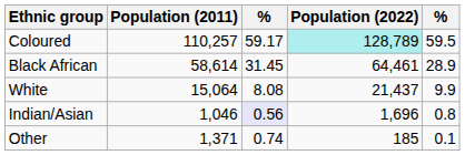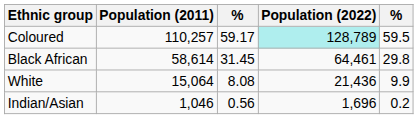Black African | column 5: 28.9 -> 29.8
White | Population (2022): 21,437 -> 21,436
Indian/Asian | column 3: lavender background -> no background
Indian/Asian | column 5: 0.8 -> 0.2
- row: Other | 1,371 | 0.74 | 185 | 0.1
